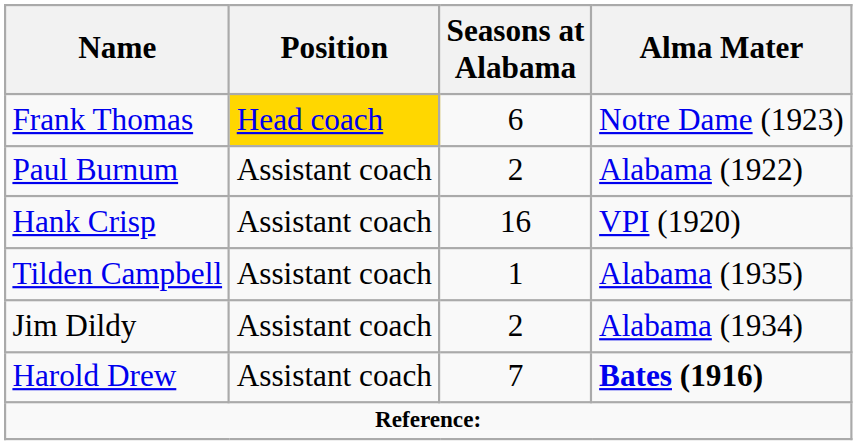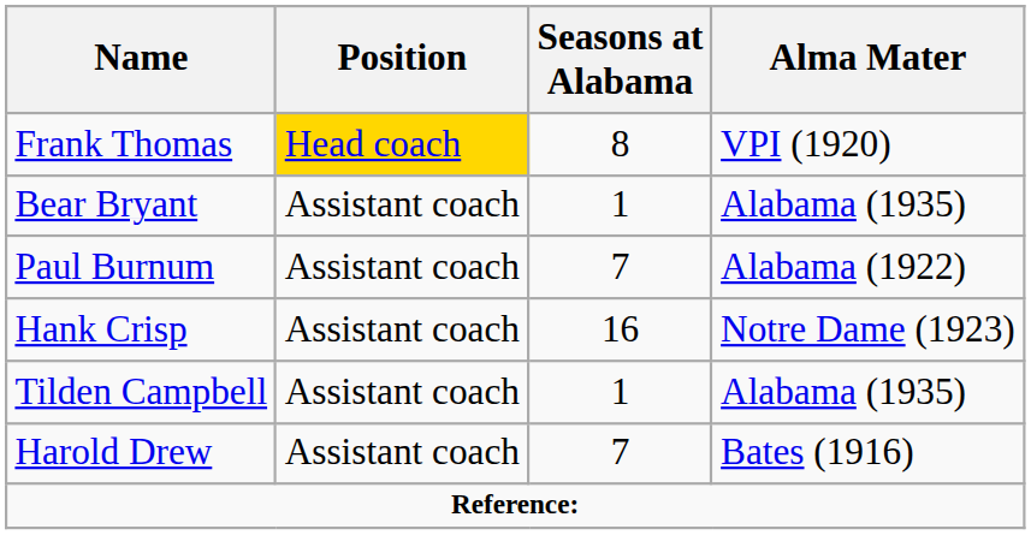Frank Thomas | Seasons at Alabama: 6 -> 8
Frank Thomas | Alma Mater: Notre Dame (1923) -> VPI (1920)
+ row: Bear Bryant | Assistant coach | 1 | Alabama (1935)
Paul Burnum | Seasons at Alabama: 2 -> 7
Hank Crisp | Alma Mater: VPI (1920) -> Notre Dame (1923)
- row: Jim Dildy | Assistant coach | 2 | Alabama (1934)
Harold Drew | Alma Mater: bold -> normal
